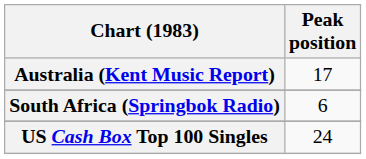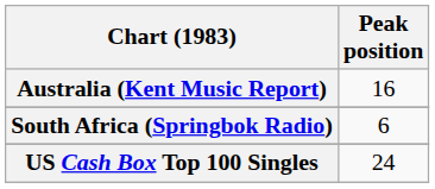Australia (Kent Music Report) | Peak position: 17 -> 16
